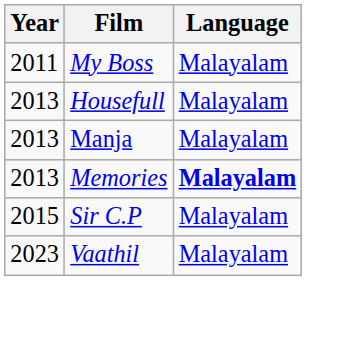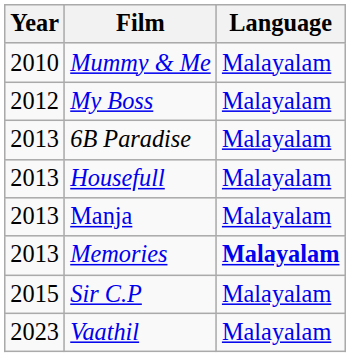+ row: 2010 | Mummy & Me | Malayalam
My Boss | Year: 2011 -> 2012
+ row: 2013 | 6B Paradise | Malayalam
